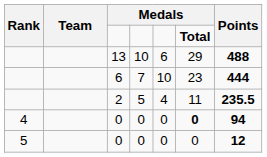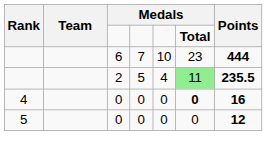- row: 13 | 10 | 6 | 29 | 488
2 | column 6: no background -> lightgreen background
4 / 0 | Points: 94 -> 16
